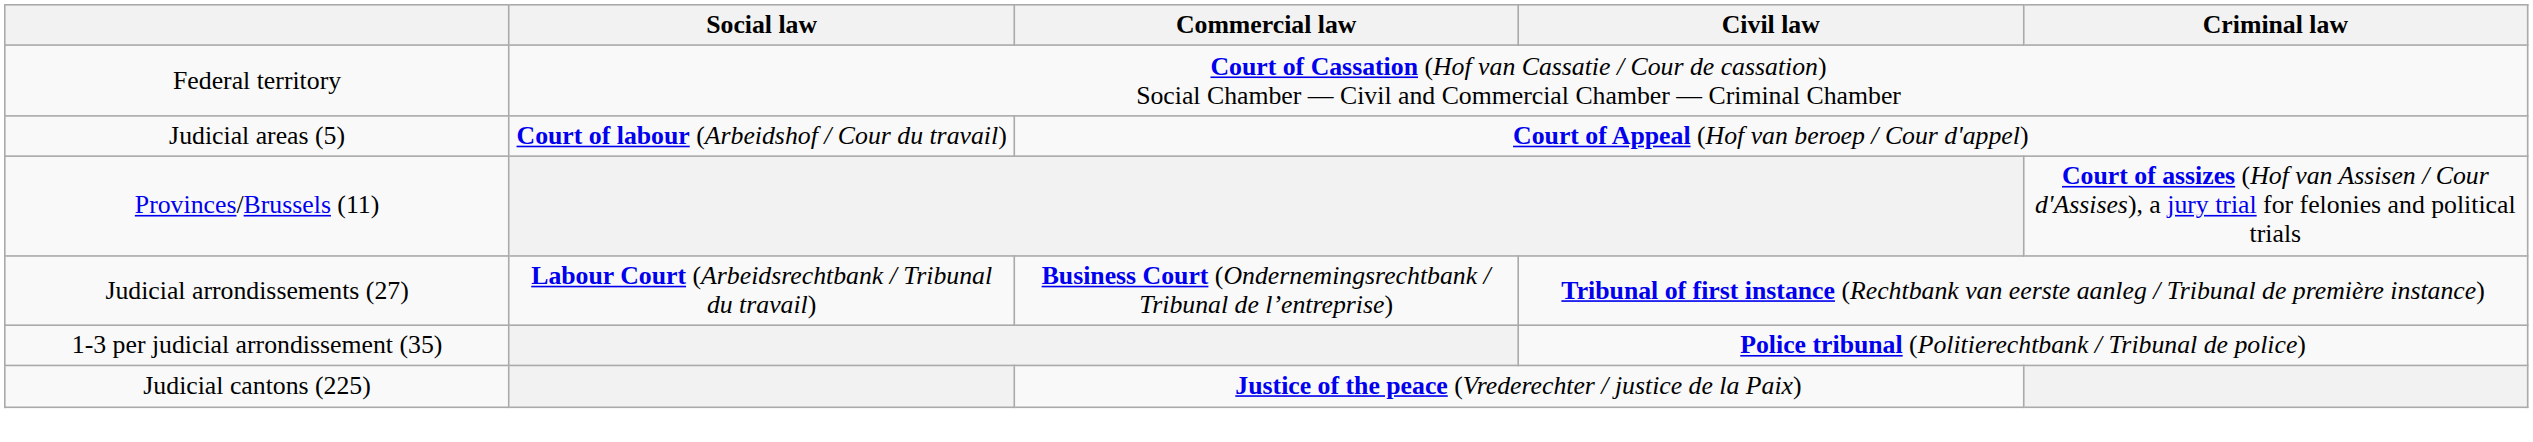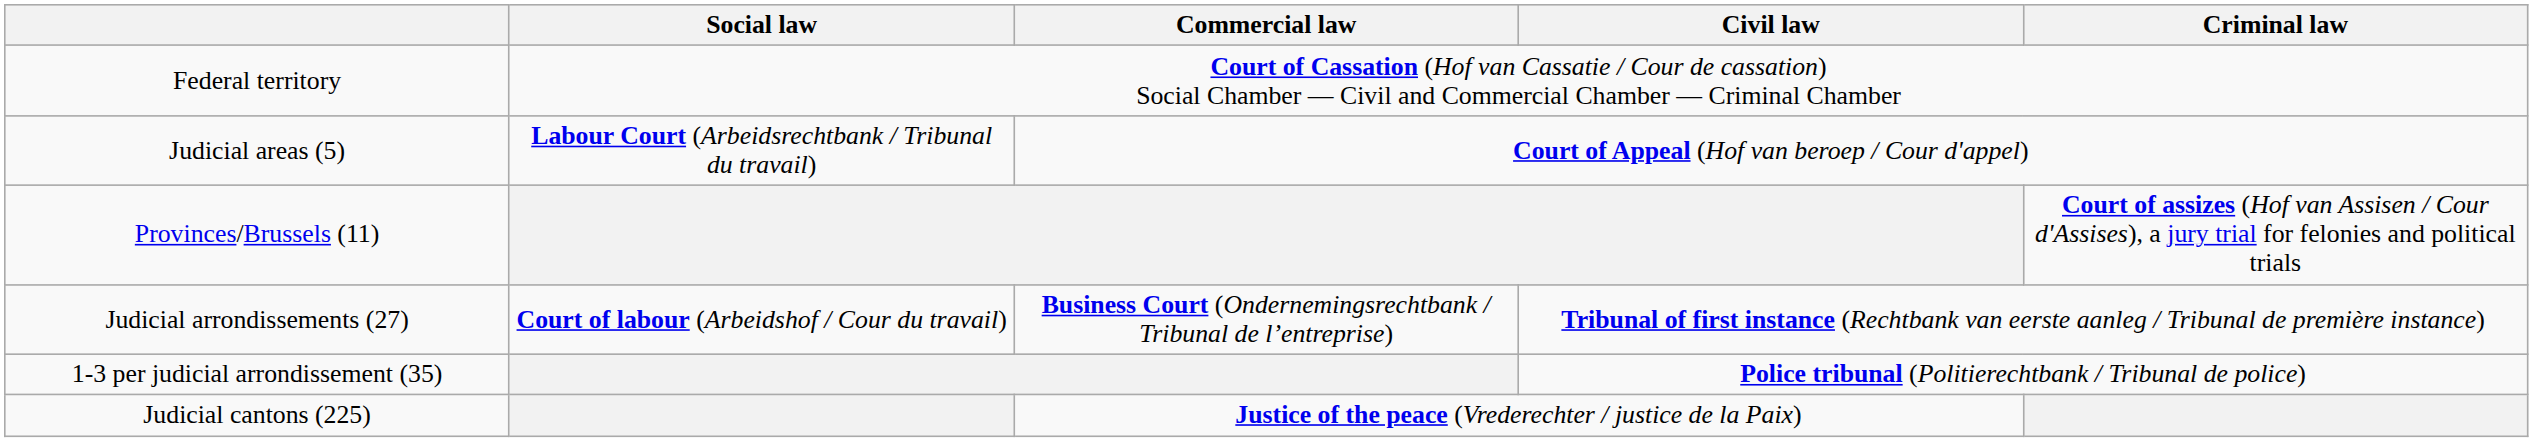Judicial areas (5) | Social law: Court of labour (Arbeidshof / Cour du travail) -> Labour Court (Arbeidsrechtbank / Tribunal du travail)
Judicial arrondissements (27) | Social law: Labour Court (Arbeidsrechtbank / Tribunal du travail) -> Court of labour (Arbeidshof / Cour du travail)
